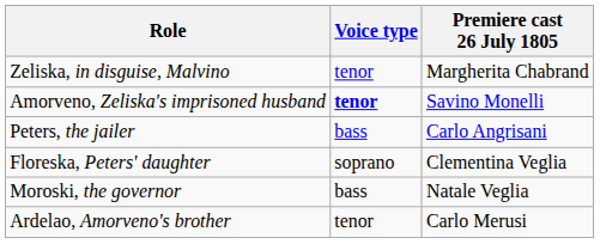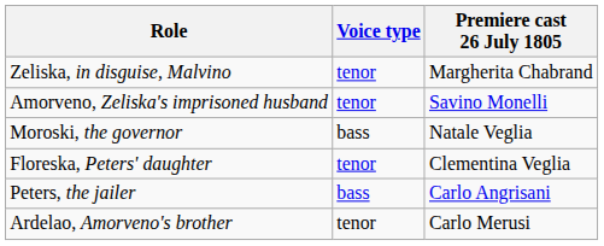Amorveno, Zeliska's imprisoned husband | Voice type: bold -> normal
rows swapped: Peters, the jailer <-> Moroski, the governor
Floreska, Peters' daughter | Voice type: soprano -> tenor
